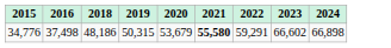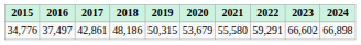+ column: 2017 | 42,861
34,776 | 2016: 37,498 -> 37,497
34,776 | 2021: bold -> normal
